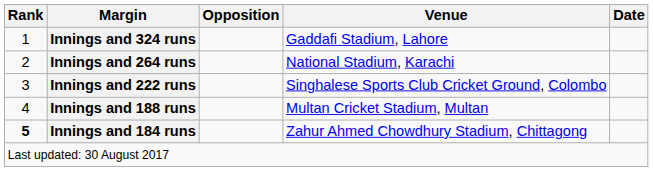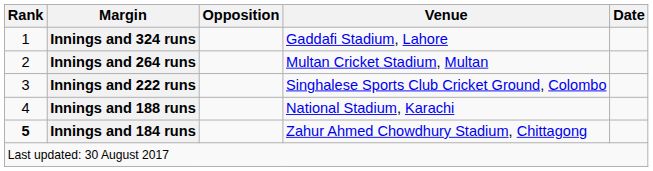Innings and 264 runs | Venue: National Stadium, Karachi -> Multan Cricket Stadium, Multan
Innings and 188 runs | Venue: Multan Cricket Stadium, Multan -> National Stadium, Karachi
